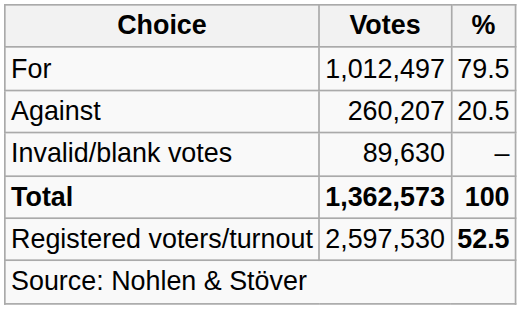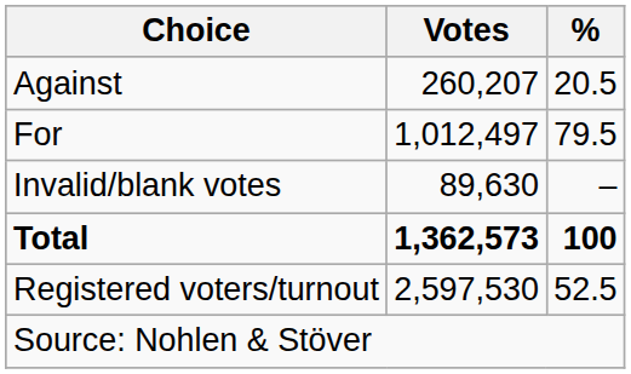rows swapped: For <-> Against
Registered voters/turnout | %: bold -> normal
